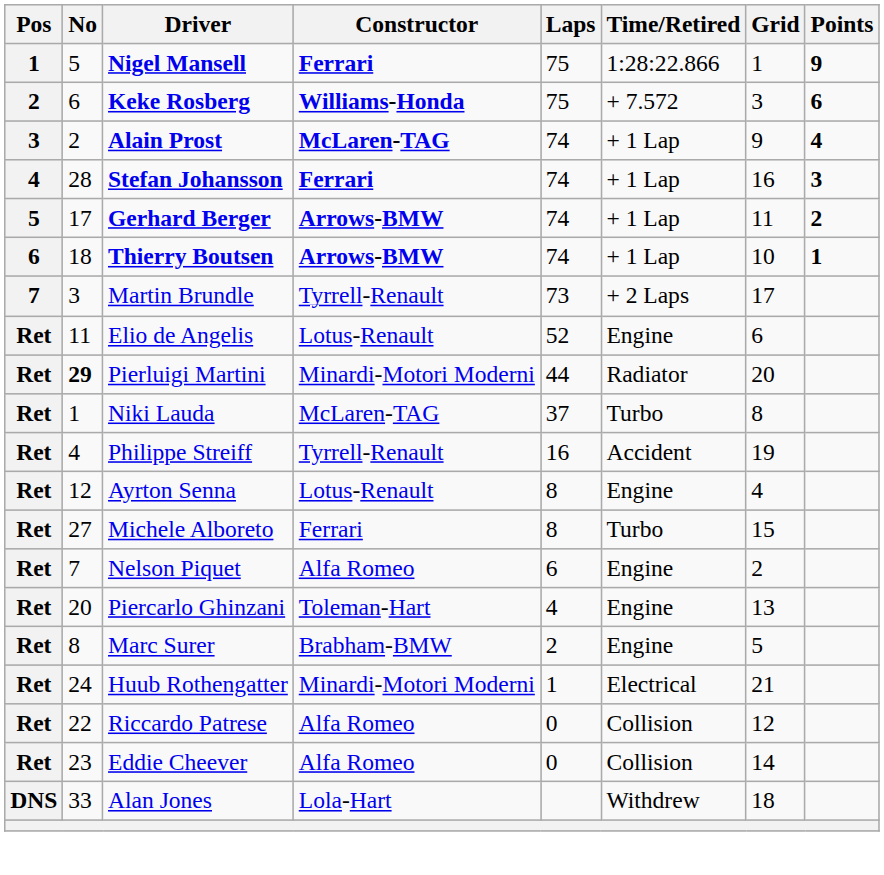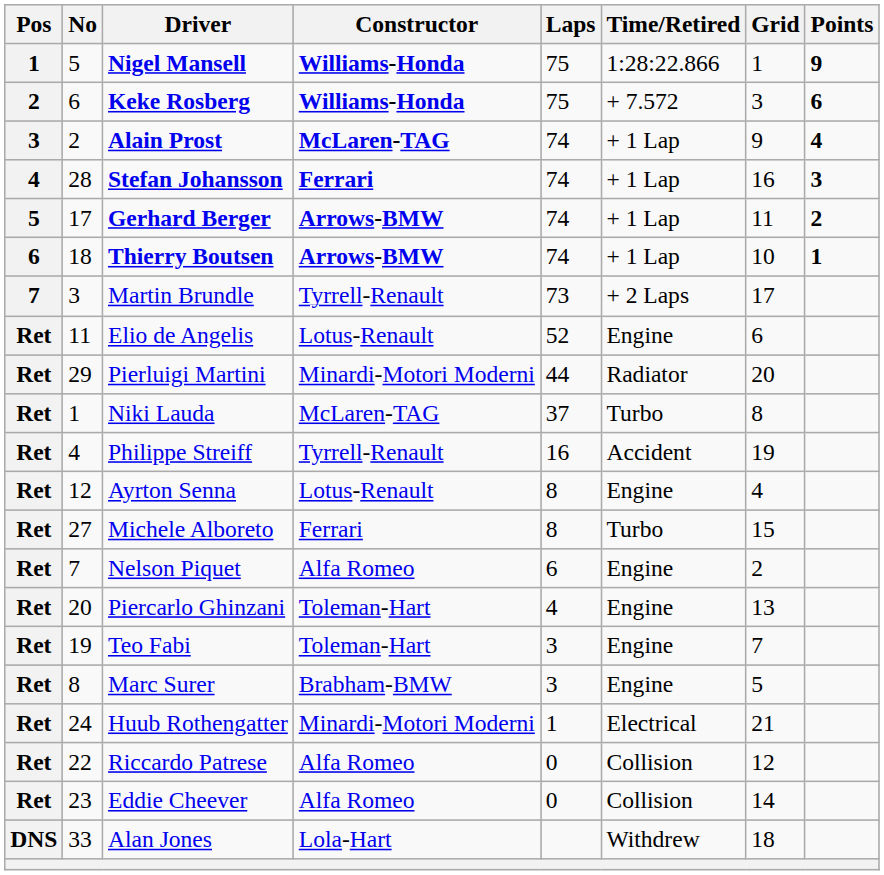Nigel Mansell | Constructor: Ferrari -> Williams-Honda
Pierluigi Martini | No: bold -> normal
+ row: Ret | 19 | Teo Fabi | Toleman-Hart | 3 | Engine | 7
Marc Surer | Laps: 2 -> 3
